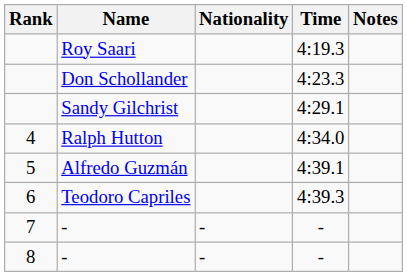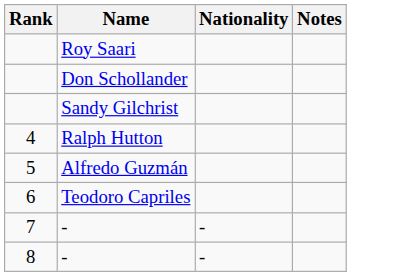- column: Time | 4:19.3 | 4:23.3 | 4:29.1 | 4:34.0 | 4:39.1 | 4:39.3 | - | -
